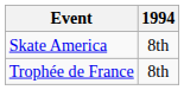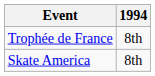rows swapped: Skate America <-> Trophée de France
